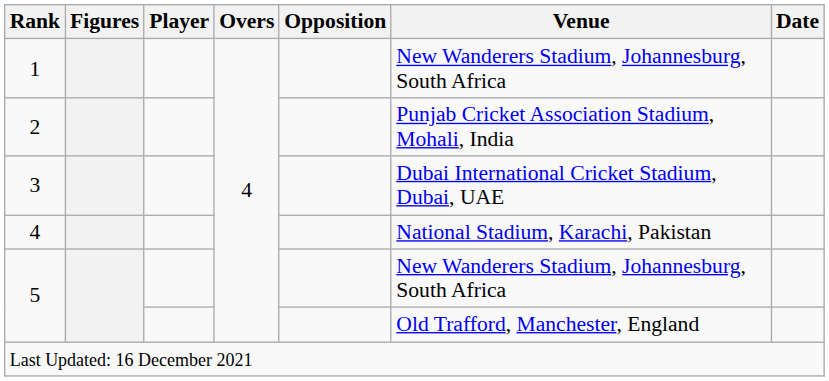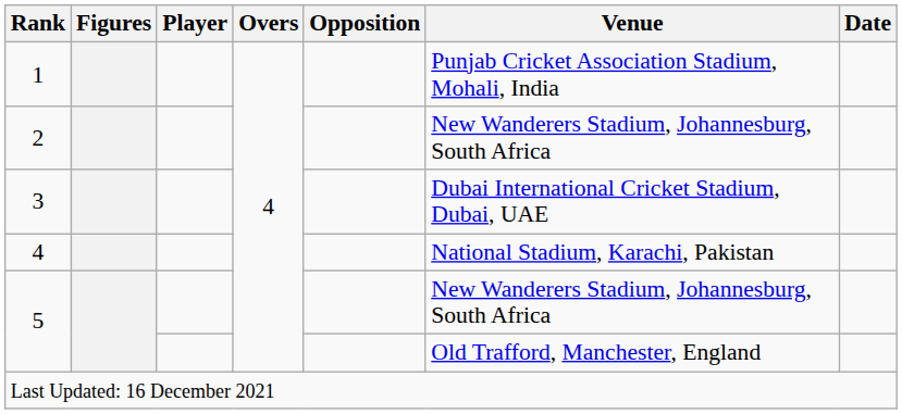1 | Venue: New Wanderers Stadium, Johannesburg, South Africa -> Punjab Cricket Association Stadium, Mohali, India
2 | Venue: Punjab Cricket Association Stadium, Mohali, India -> New Wanderers Stadium, Johannesburg, South Africa
